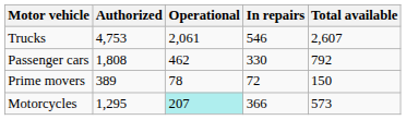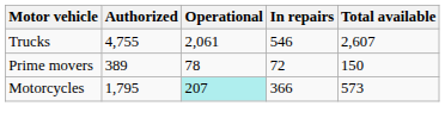Trucks | Authorized: 4,753 -> 4,755
- row: Passenger cars | 1,808 | 462 | 330 | 792
Motorcycles | Authorized: 1,295 -> 1,795
